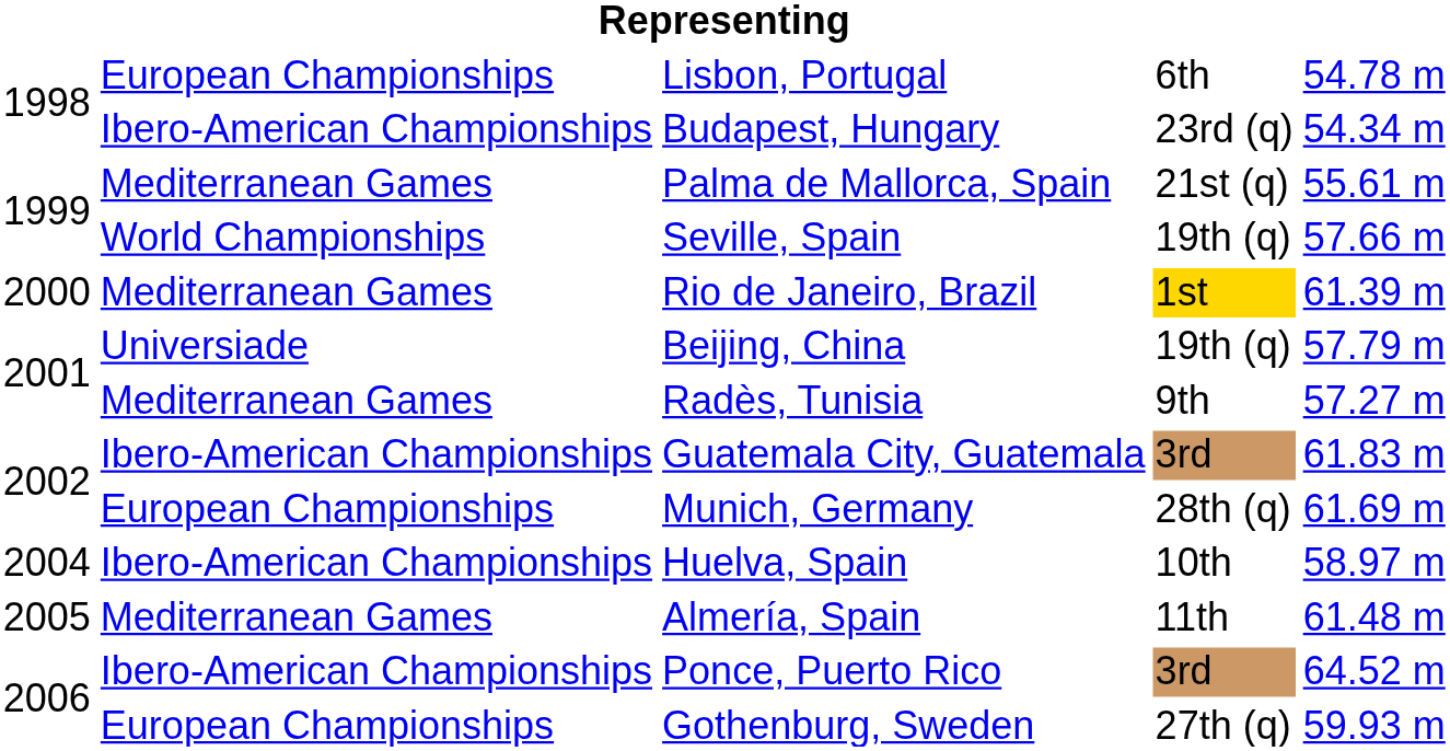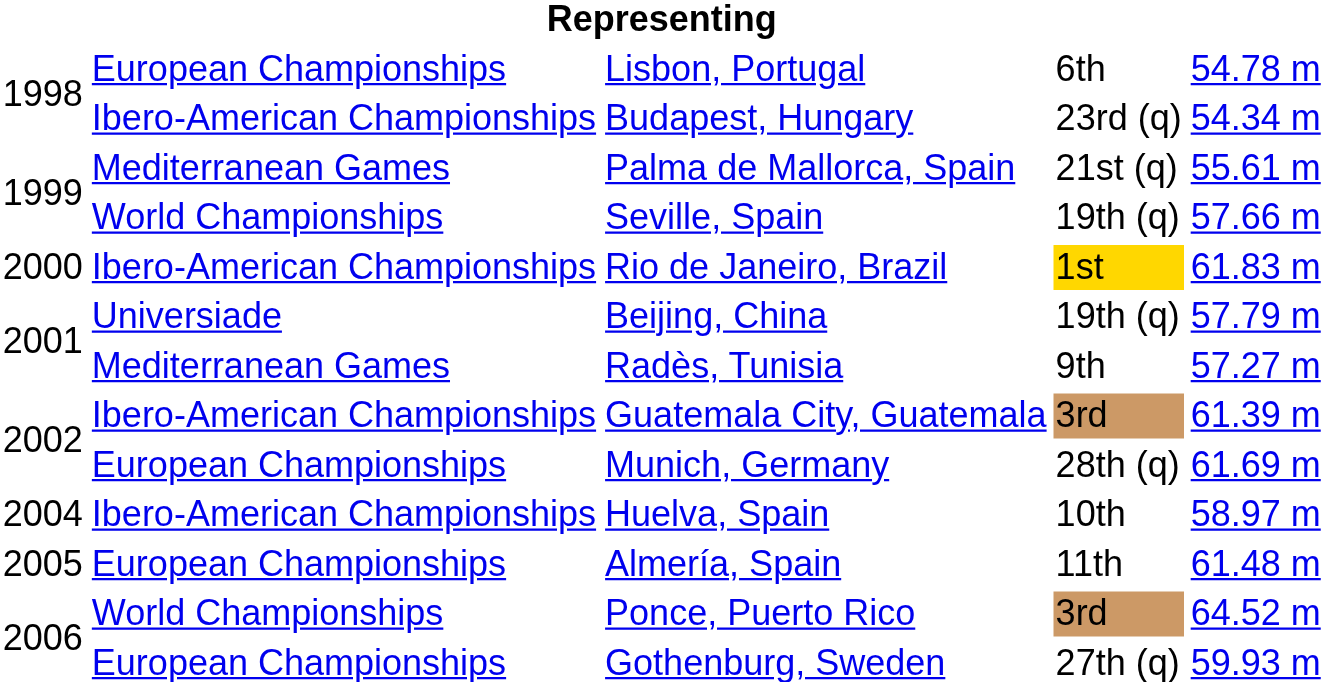Rio de Janeiro, Brazil | column 2: Mediterranean Games -> Ibero-American Championships
Rio de Janeiro, Brazil | column 5: 61.39 m -> 61.83 m
Guatemala City, Guatemala | column 5: 61.83 m -> 61.39 m
Almería, Spain | column 2: Mediterranean Games -> European Championships
Ponce, Puerto Rico | column 2: Ibero-American Championships -> World Championships
